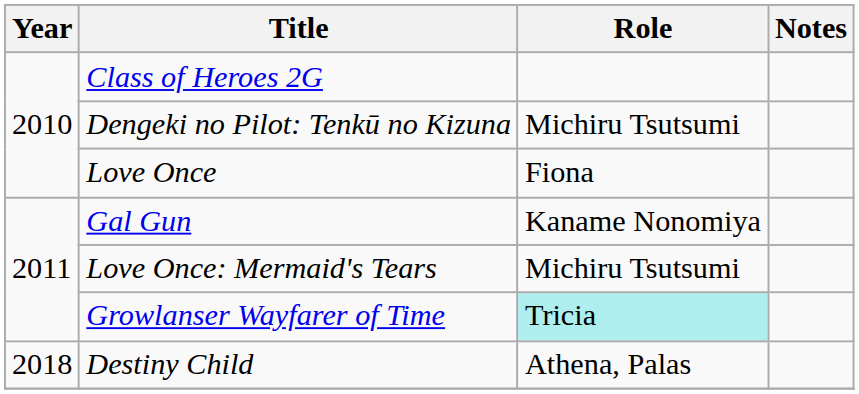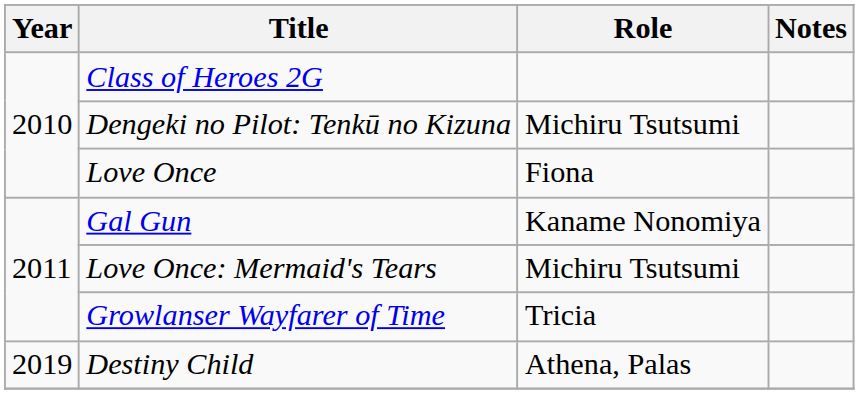Growlanser Wayfarer of Time | Role: paleturquoise background -> no background
Destiny Child | Year: 2018 -> 2019
